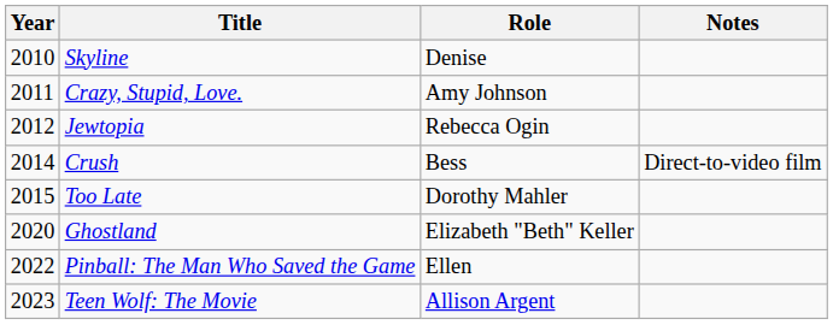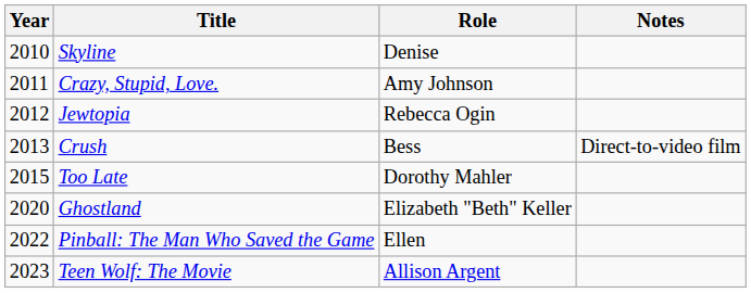Crush | Year: 2014 -> 2013
